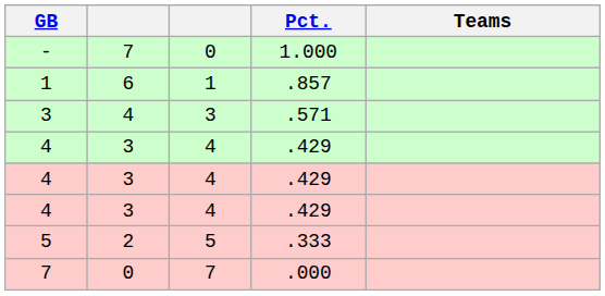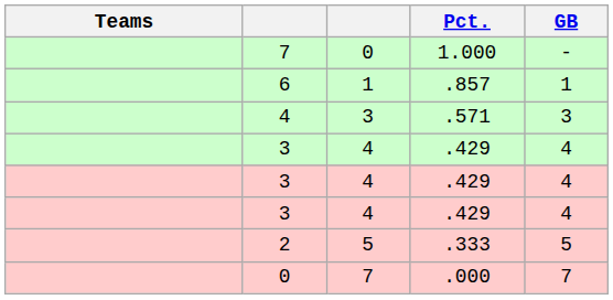columns swapped: Teams <-> GB
